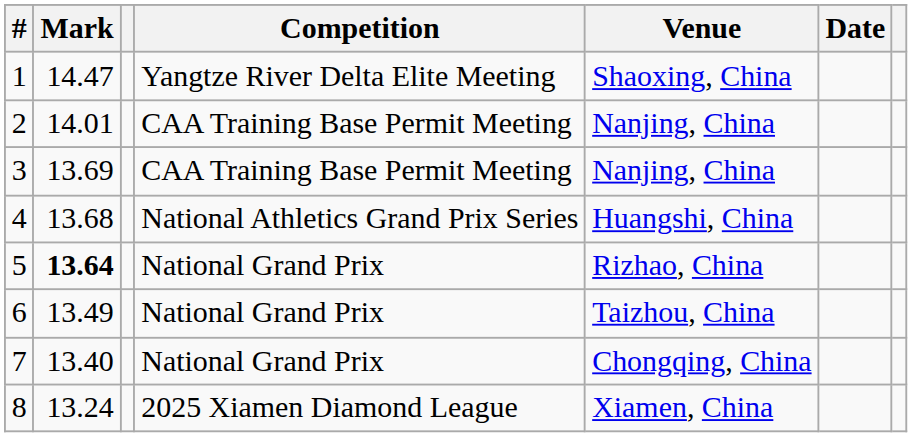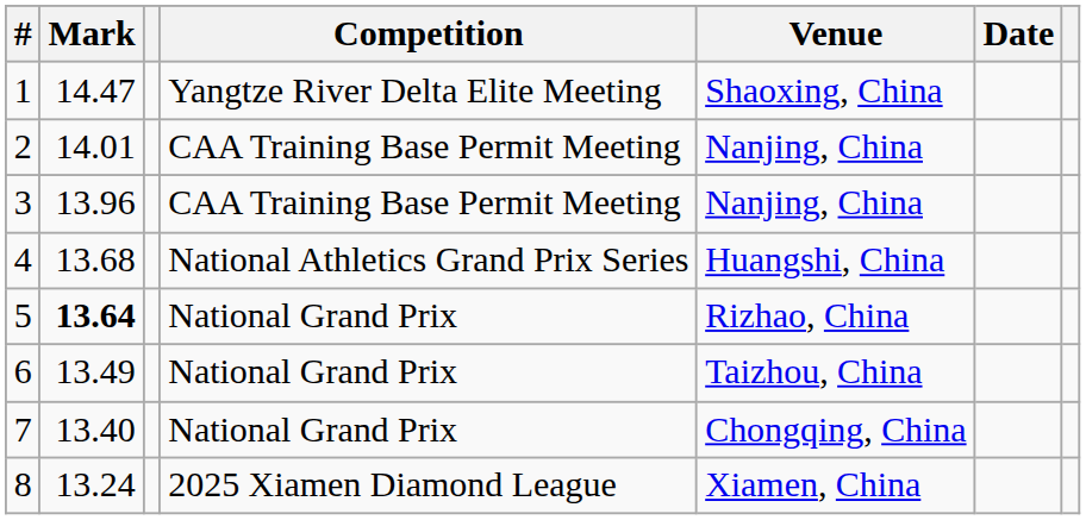3 | Mark: 13.69 -> 13.96
